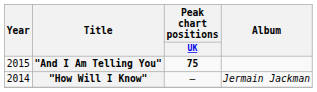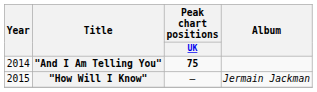"And I Am Telling You" | Year: 2015 -> 2014
"How Will I Know" | Year: 2014 -> 2015
